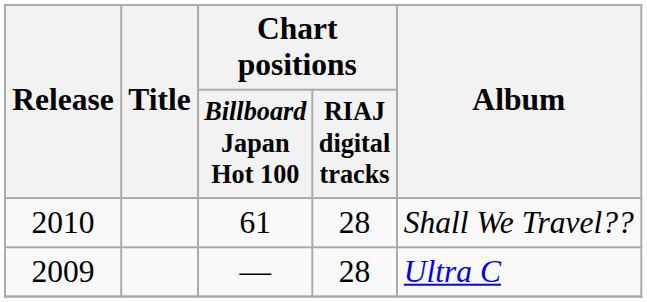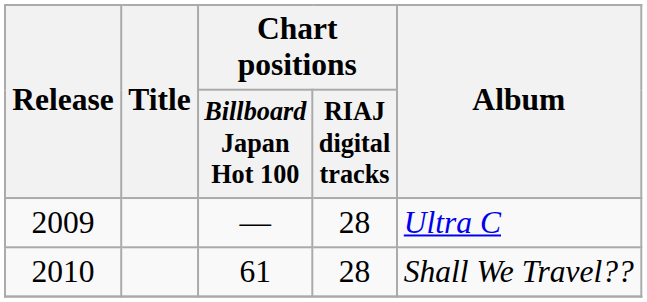rows swapped: 2009 <-> 2010
